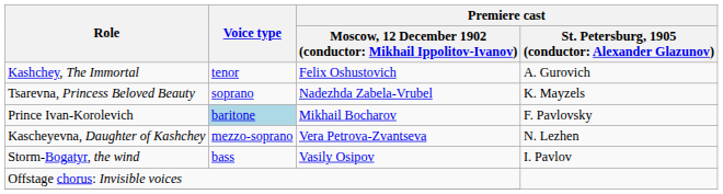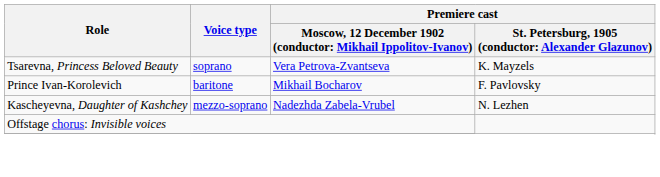- row: Kashchey, The Immortal | tenor | Felix Oshustovich | A. Gurovich
Tsarevna, Princess Beloved Beauty | column 3: Nadezhda Zabela-Vrubel -> Vera Petrova-Zvantseva
Prince Ivan-Korolevich | Voice type: lightblue background -> no background
Kascheyevna, Daughter of Kashchey | column 3: Vera Petrova-Zvantseva -> Nadezhda Zabela-Vrubel
- row: Storm-Bogatyr, the wind | bass | Vasily Osipov | I. Pavlov
